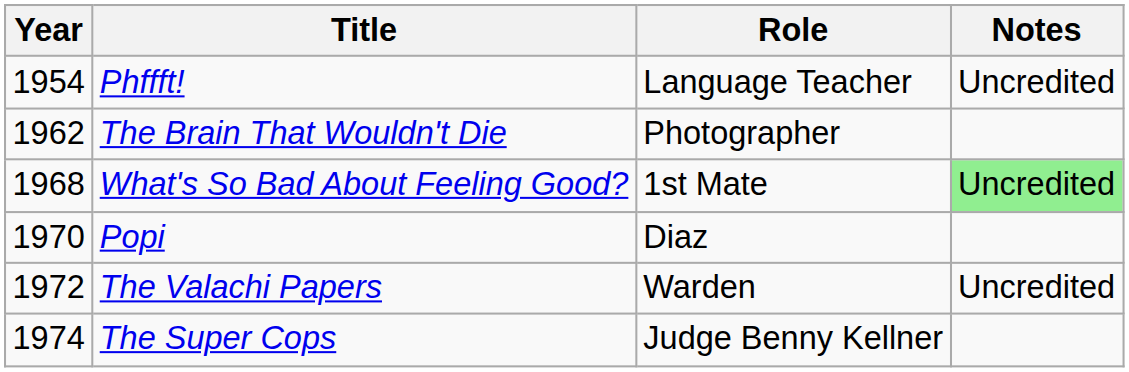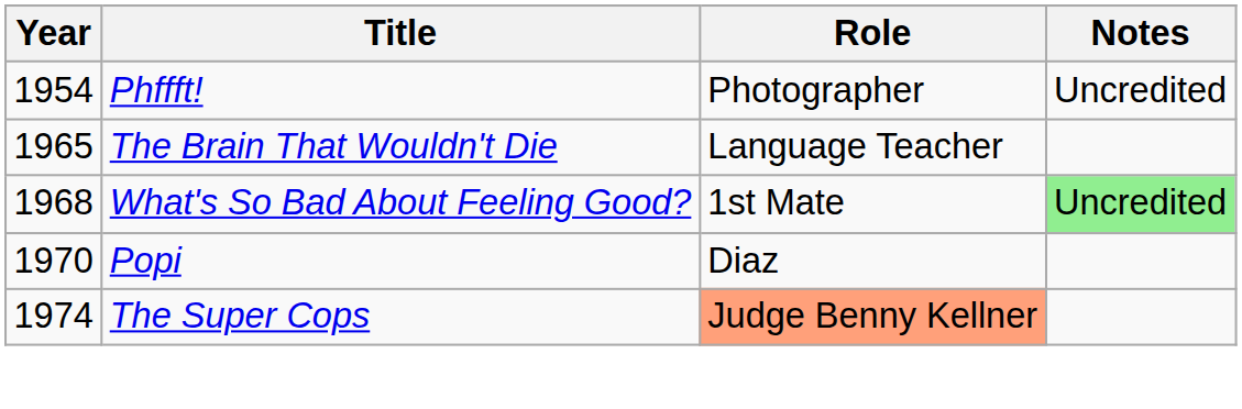Phffft! | Role: Language Teacher -> Photographer
The Brain That Wouldn't Die | Year: 1962 -> 1965
The Brain That Wouldn't Die | Role: Photographer -> Language Teacher
- row: 1972 | The Valachi Papers | Warden | Uncredited
The Super Cops | Role: no background -> lightsalmon background
